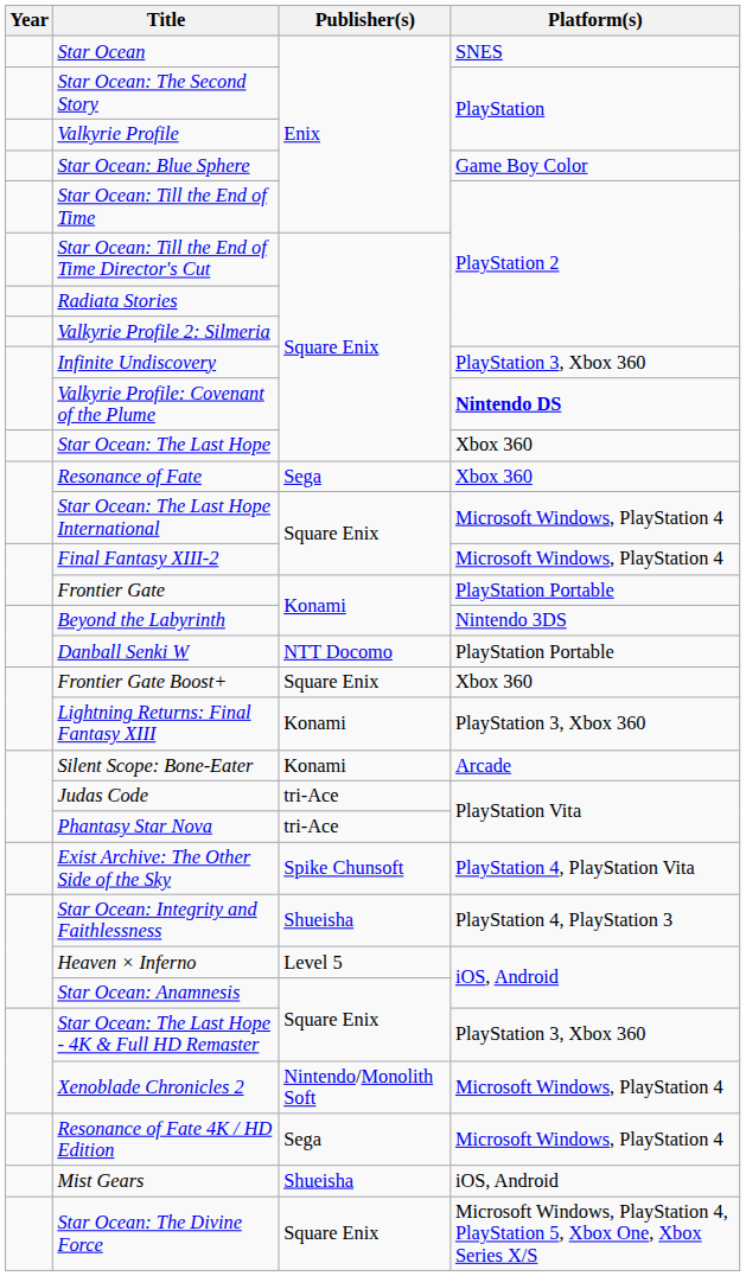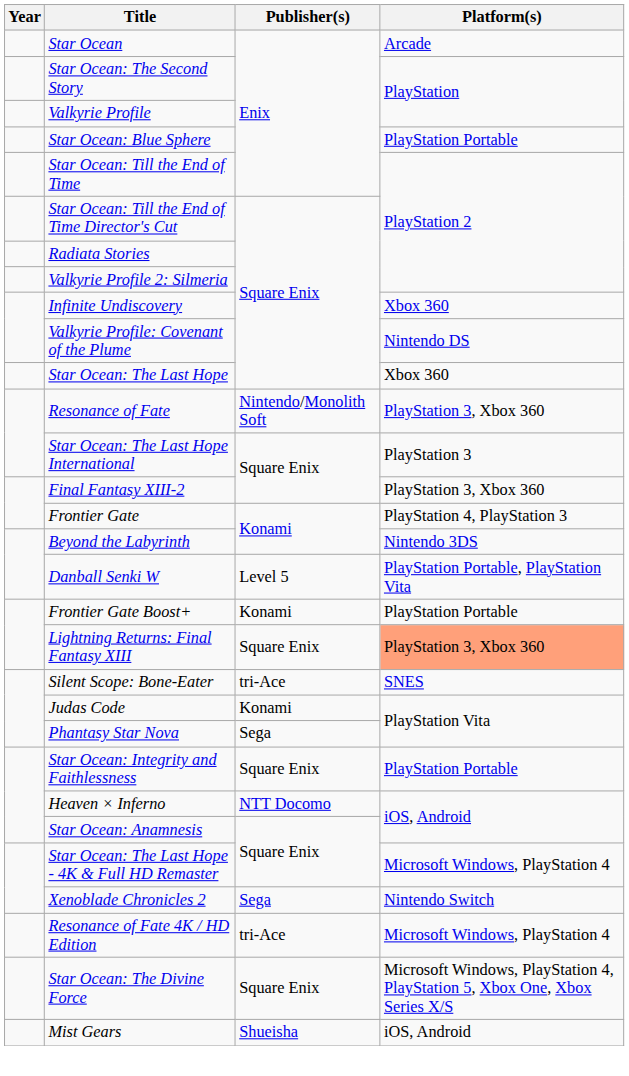Star Ocean | Platform(s): SNES -> Arcade
Star Ocean: Blue Sphere | Platform(s): Game Boy Color -> PlayStation Portable
Infinite Undiscovery | Platform(s): PlayStation 3, Xbox 360 -> Xbox 360
Valkyrie Profile: Covenant of the Plume | Platform(s): bold -> normal
Resonance of Fate | Publisher(s): Sega -> Nintendo/Monolith Soft
Resonance of Fate | Platform(s): Xbox 360 -> PlayStation 3, Xbox 360
Star Ocean: The Last Hope International | Platform(s): Microsoft Windows, PlayStation 4 -> PlayStation 3
Final Fantasy XIII-2 | Platform(s): Microsoft Windows, PlayStation 4 -> PlayStation 3, Xbox 360
Frontier Gate | Platform(s): PlayStation Portable -> PlayStation 4, PlayStation 3
Danball Senki W | Publisher(s): NTT Docomo -> Level 5
Danball Senki W | Platform(s): PlayStation Portable -> PlayStation Portable, PlayStation Vita
Frontier Gate Boost+ | Publisher(s): Square Enix -> Konami
Frontier Gate Boost+ | Platform(s): Xbox 360 -> PlayStation Portable
Lightning Returns: Final Fantasy XIII | Publisher(s): Konami -> Square Enix
Lightning Returns: Final Fantasy XIII | Platform(s): no background -> lightsalmon background
Silent Scope: Bone-Eater | Publisher(s): Konami -> tri-Ace
Silent Scope: Bone-Eater | Platform(s): Arcade -> SNES
Judas Code | Publisher(s): tri-Ace -> Konami
Phantasy Star Nova | Publisher(s): tri-Ace -> Sega
- row: Exist Archive: The Other Side of the Sky | Spike Chunsoft | PlayStation 4, PlayStation Vita
Star Ocean: Integrity and Faithlessness | Publisher(s): Shueisha -> Square Enix
Star Ocean: Integrity and Faithlessness | Platform(s): PlayStation 4, PlayStation 3 -> PlayStation Portable
Heaven × Inferno | Publisher(s): Level 5 -> NTT Docomo
Star Ocean: The Last Hope - 4K & Full HD Remaster | Platform(s): PlayStation 3, Xbox 360 -> Microsoft Windows, PlayStation 4
Xenoblade Chronicles 2 | Publisher(s): Nintendo/Monolith Soft -> Sega
Xenoblade Chronicles 2 | Platform(s): Microsoft Windows, PlayStation 4 -> Nintendo Switch
Resonance of Fate 4K / HD Edition | Publisher(s): Sega -> tri-Ace
rows swapped: Mist Gears <-> Star Ocean: The Divine Force
